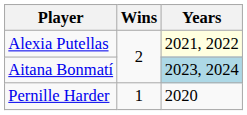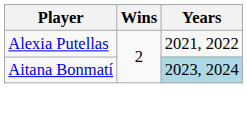Alexia Putellas | Years: lightyellow background -> no background
- row: Pernille Harder | 1 | 2020
